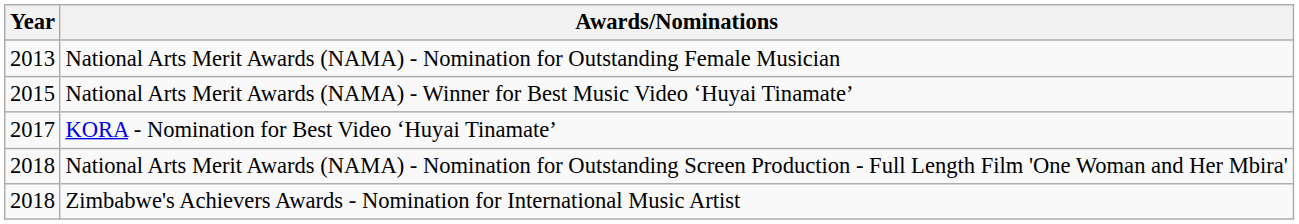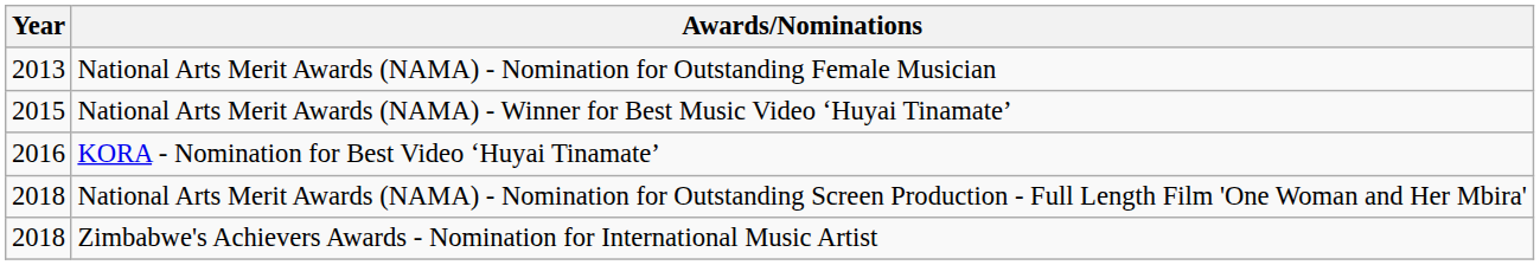KORA - Nomination for Best Video ‘Huyai Tinamate’ | Year: 2017 -> 2016
